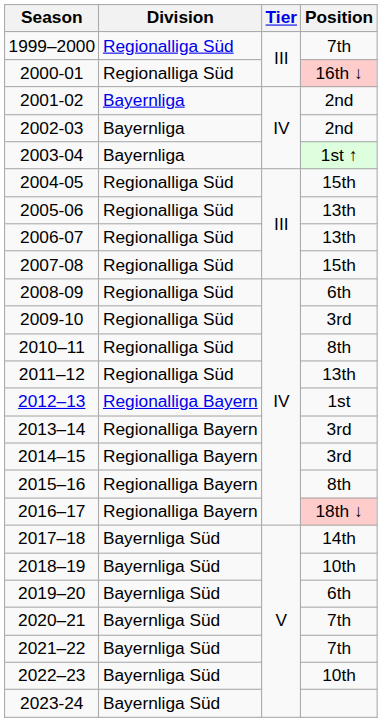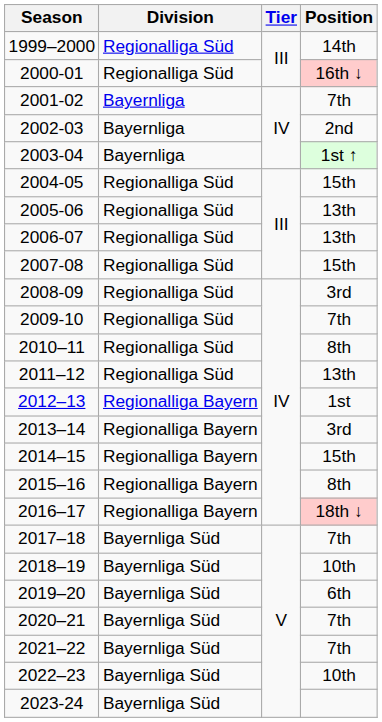1999–2000 | Position: 7th -> 14th
2001-02 | Position: 2nd -> 7th
2008-09 | Position: 6th -> 3rd
2009-10 | Position: 3rd -> 7th
2014–15 | Position: 3rd -> 15th
2017–18 | Position: 14th -> 7th
